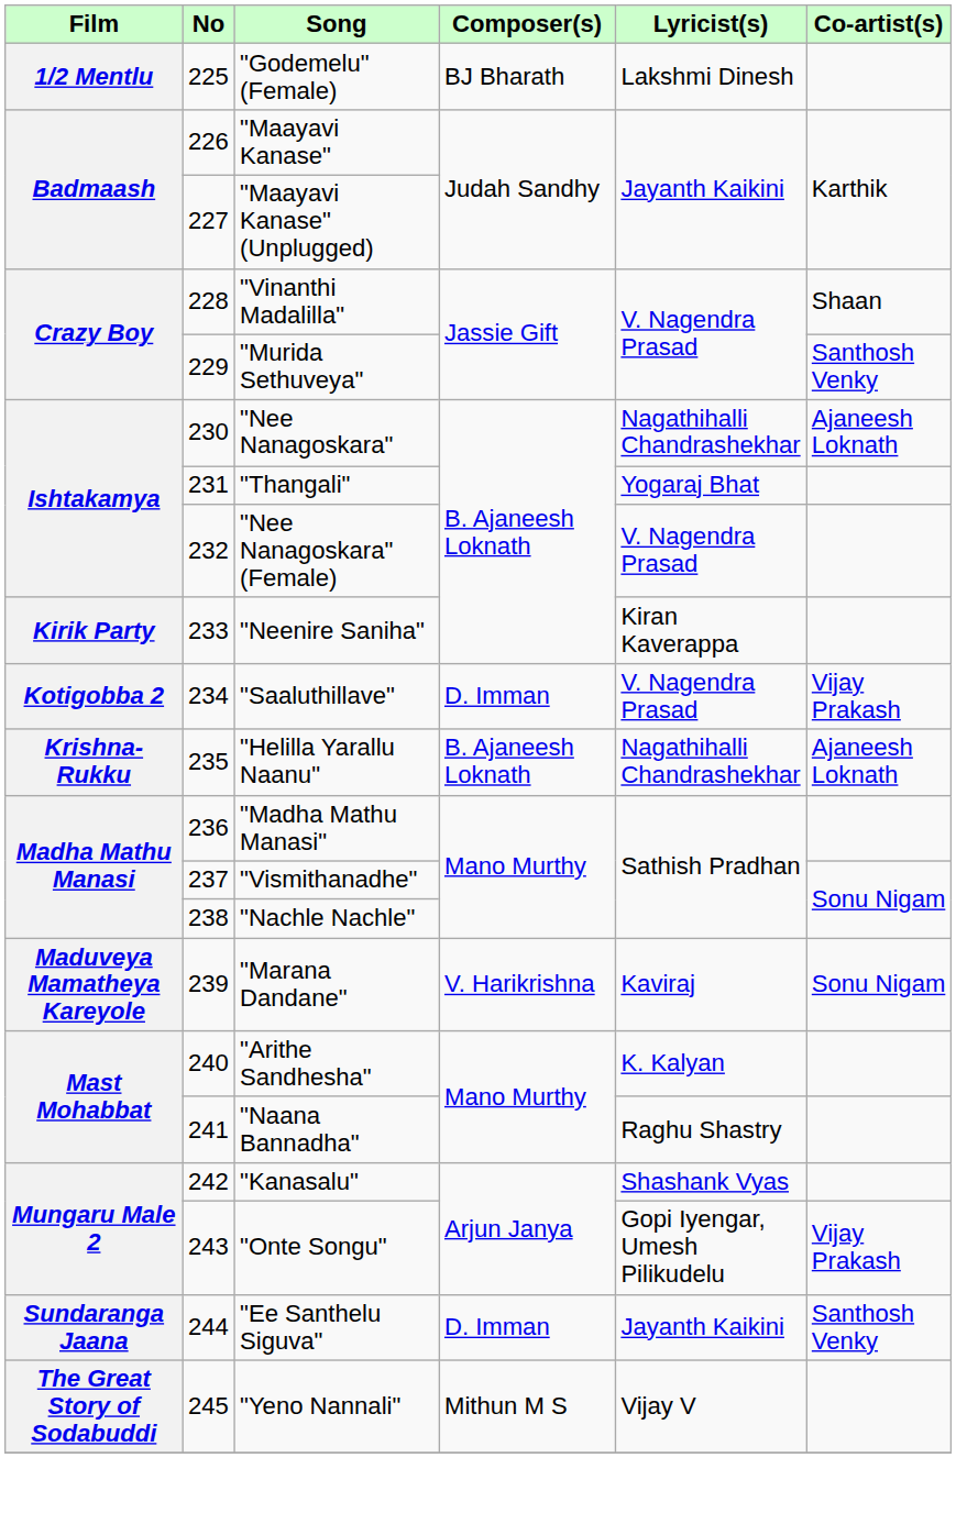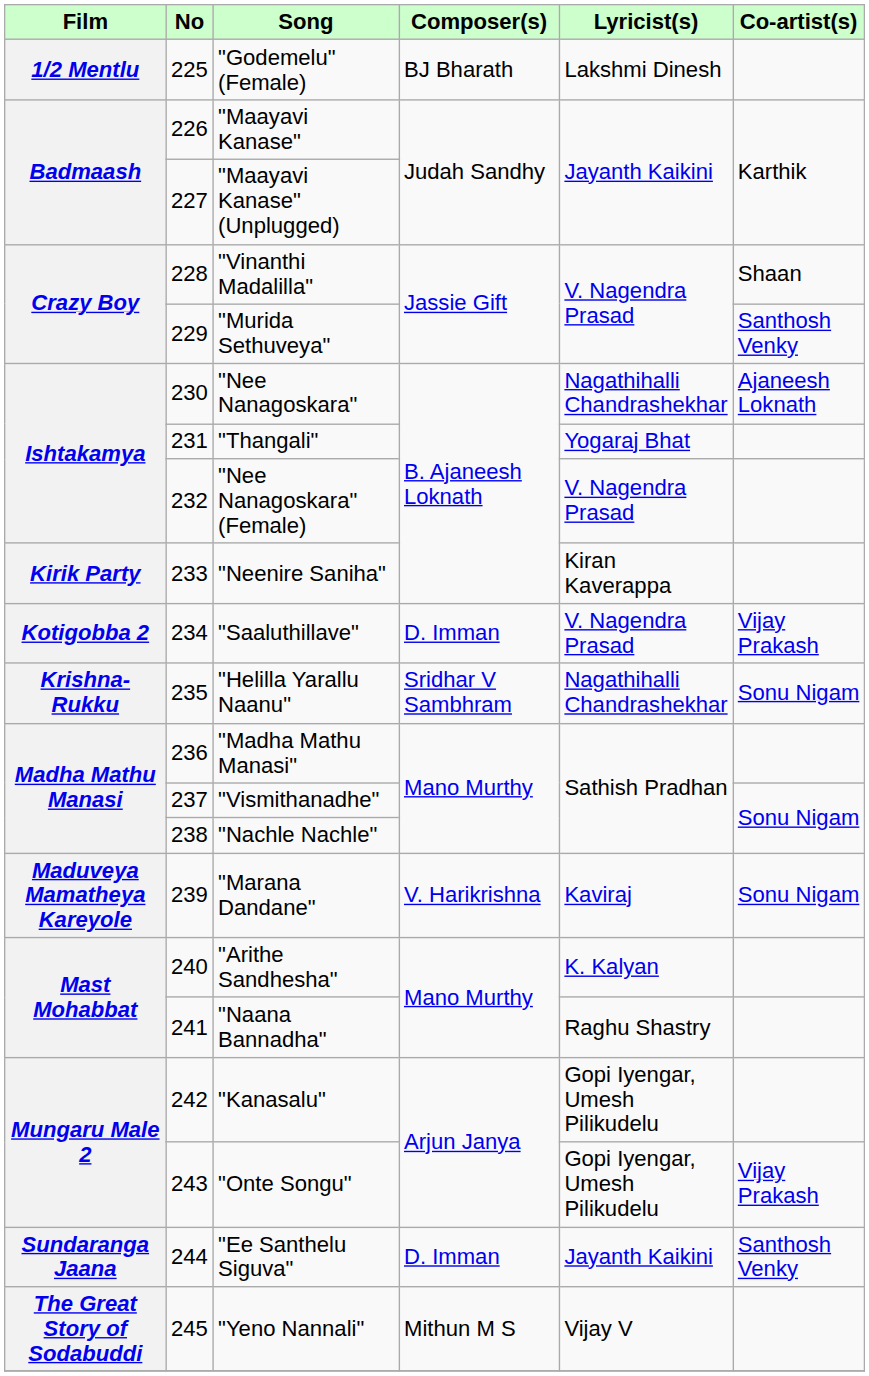"Helilla Yarallu Naanu" | Composer(s): B. Ajaneesh Loknath -> Sridhar V Sambhram
"Helilla Yarallu Naanu" | Co-artist(s): Ajaneesh Loknath -> Sonu Nigam
"Kanasalu" | Lyricist(s): Shashank Vyas -> Gopi Iyengar, Umesh Pilikudelu
